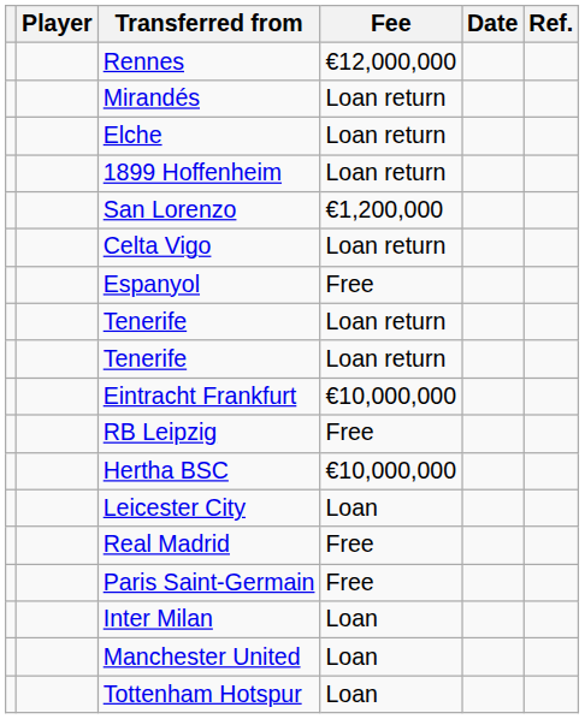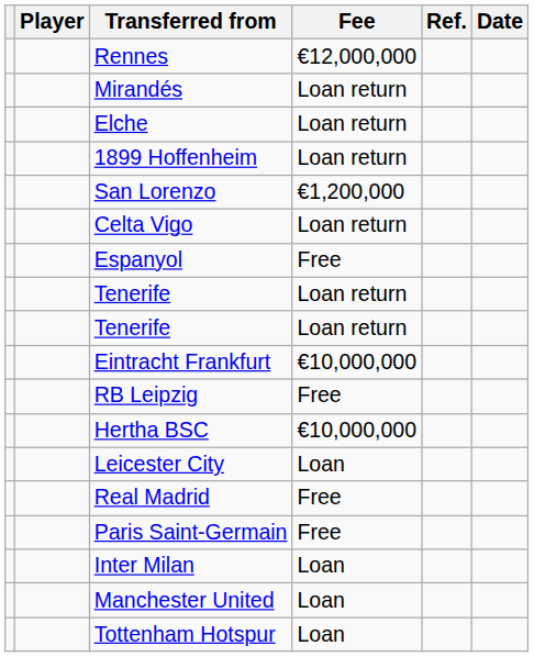columns swapped: Date <-> Ref.
